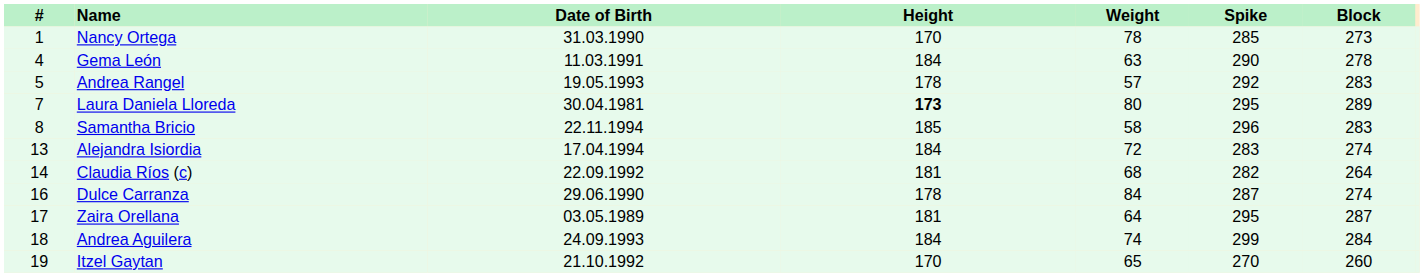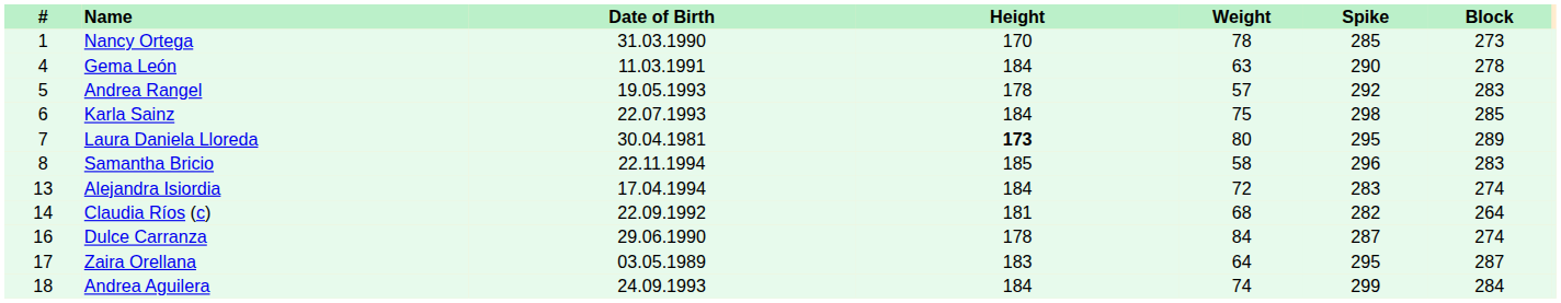+ row: 6 | Karla Sainz | 22.07.1993 | 184 | 75 | 298 | 285
Zaira Orellana | Height: 181 -> 183
- row: 19 | Itzel Gaytan | 21.10.1992 | 170 | 65 | 270 | 260
